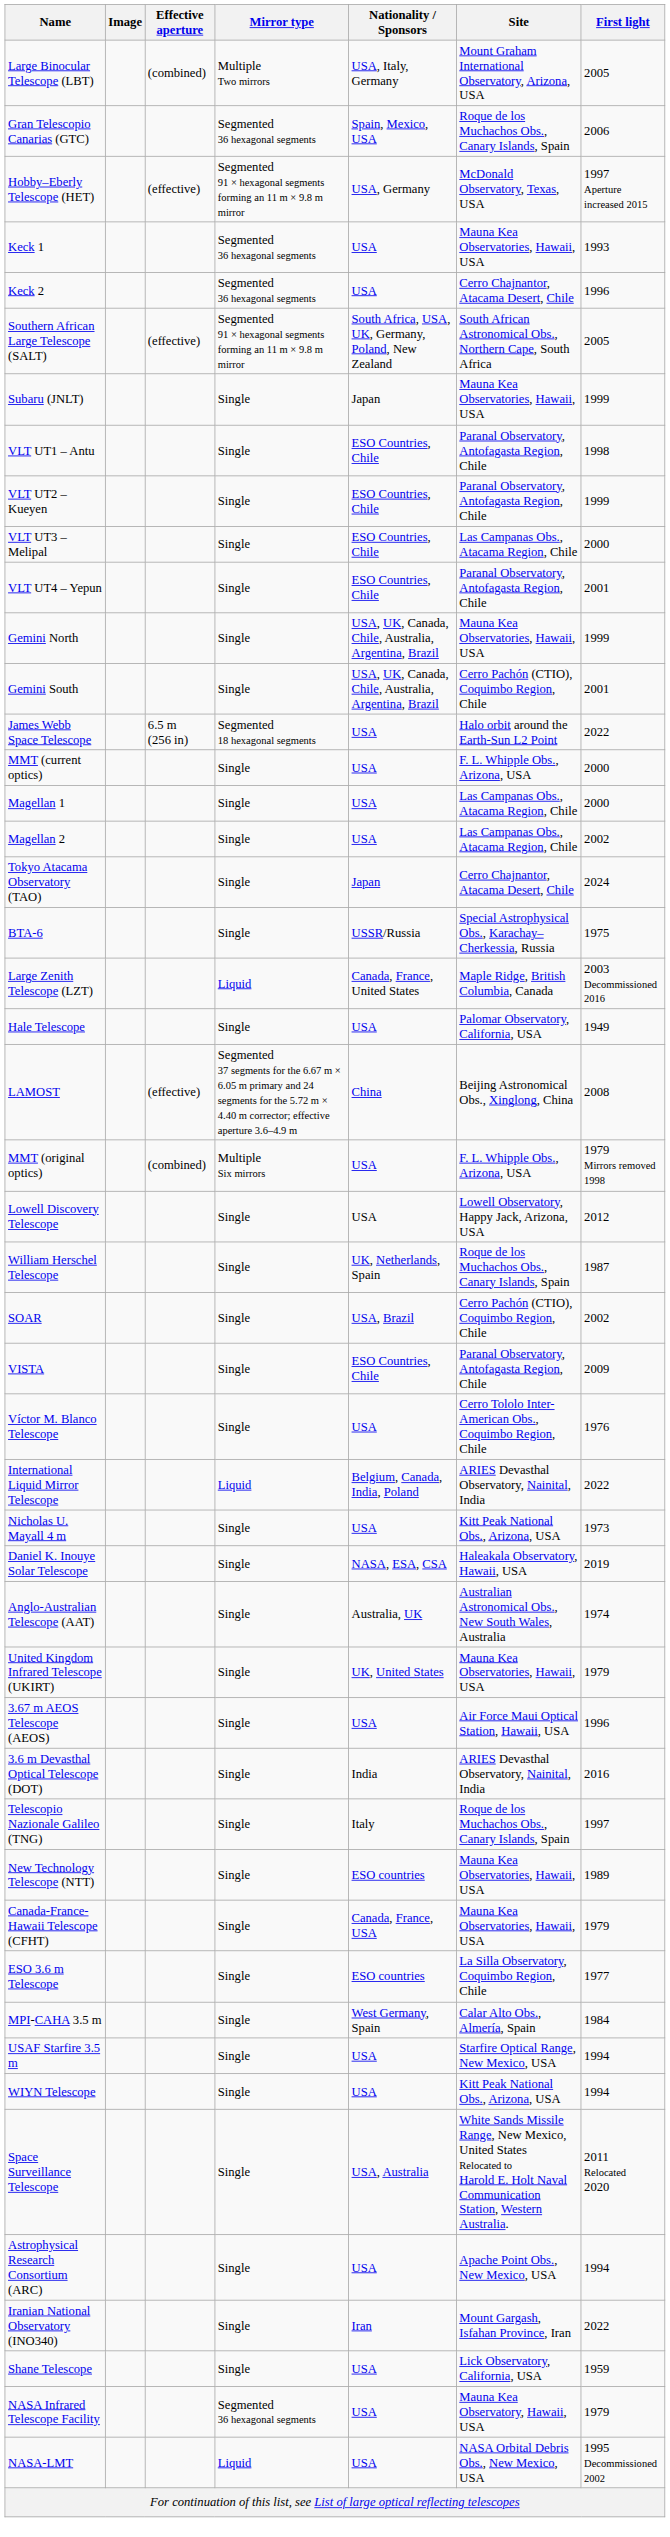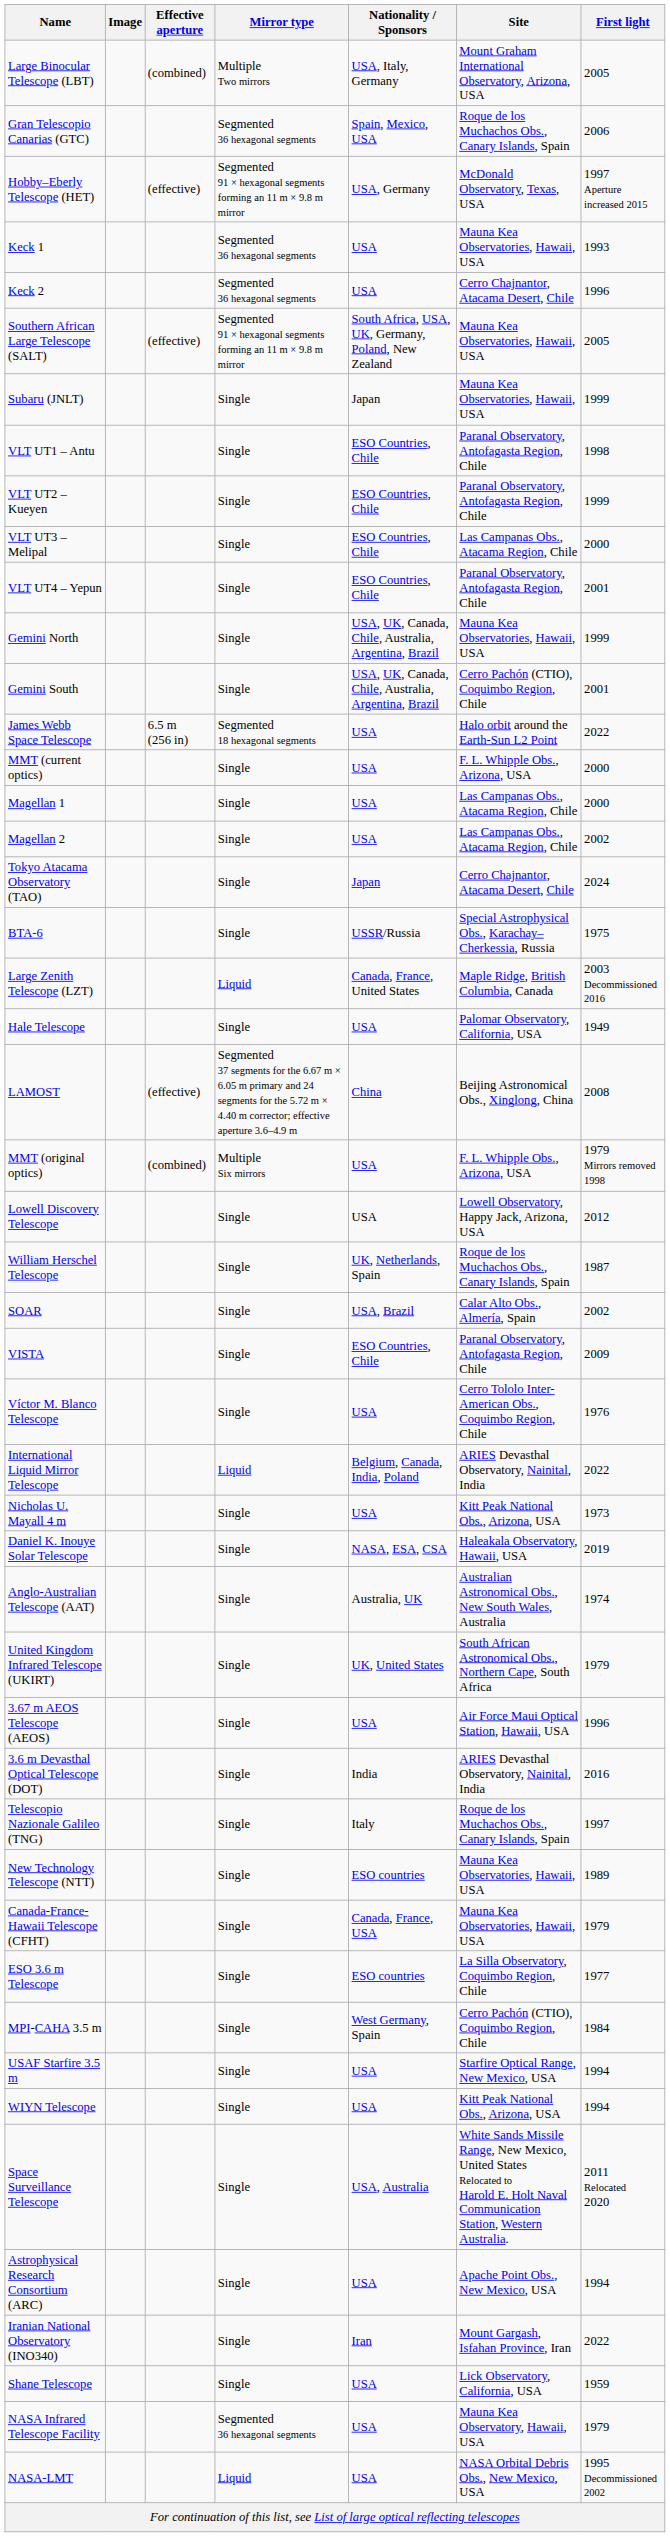Southern African Large Telescope (SALT) | Site: South African Astronomical Obs., Northern Cape, South Africa -> Mauna Kea Observatories, Hawaii, USA
SOAR | Site: Cerro Pachón (CTIO), Coquimbo Region, Chile -> Calar Alto Obs., Almería, Spain
United Kingdom Infrared Telescope (UKIRT) | Site: Mauna Kea Observatories, Hawaii, USA -> South African Astronomical Obs., Northern Cape, South Africa
MPI-CAHA 3.5 m | Site: Calar Alto Obs., Almería, Spain -> Cerro Pachón (CTIO), Coquimbo Region, Chile
